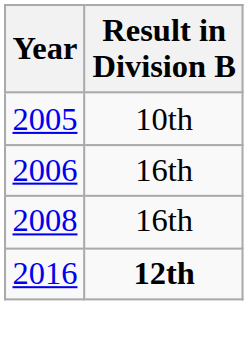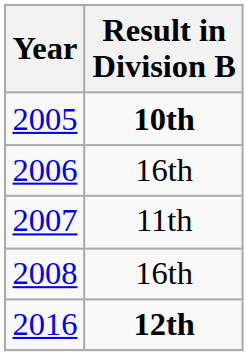2005 | Result in Division B: normal -> bold
+ row: 2007 | 11th
